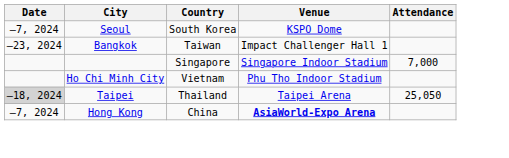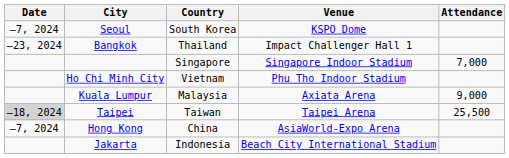Bangkok | Country: Taiwan -> Thailand
+ row: Kuala Lumpur | Malaysia | Axiata Arena | 9,000
Taipei | Country: Thailand -> Taiwan
Taipei | Attendance: 25,050 -> 25,500
Hong Kong | Venue: bold -> normal
+ row: Jakarta | Indonesia | Beach City International Stadium
